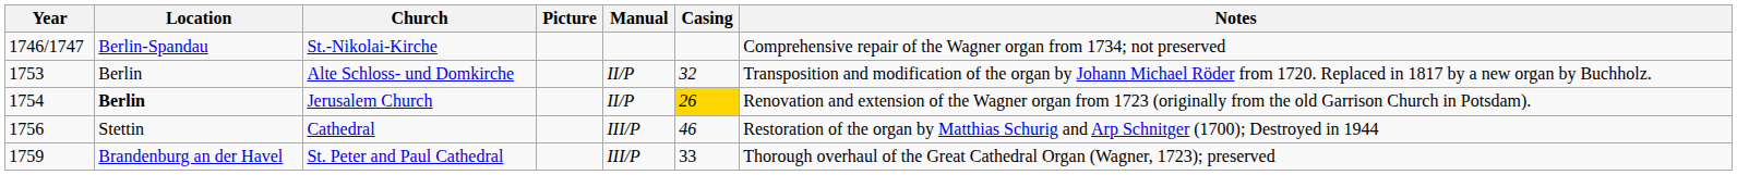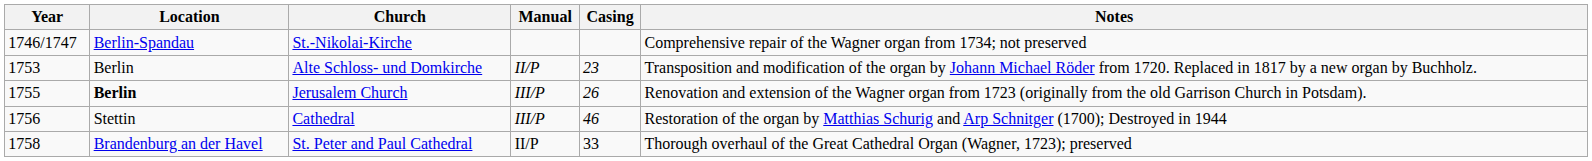- column: Picture
Alte Schloss- und Domkirche | Casing: 32 -> 23
Jerusalem Church | Year: 1754 -> 1755
Jerusalem Church | Manual: II/P -> III/P
Jerusalem Church | Casing: gold background -> no background
St. Peter and Paul Cathedral | Year: 1759 -> 1758
St. Peter and Paul Cathedral | Manual: III/P -> II/P
